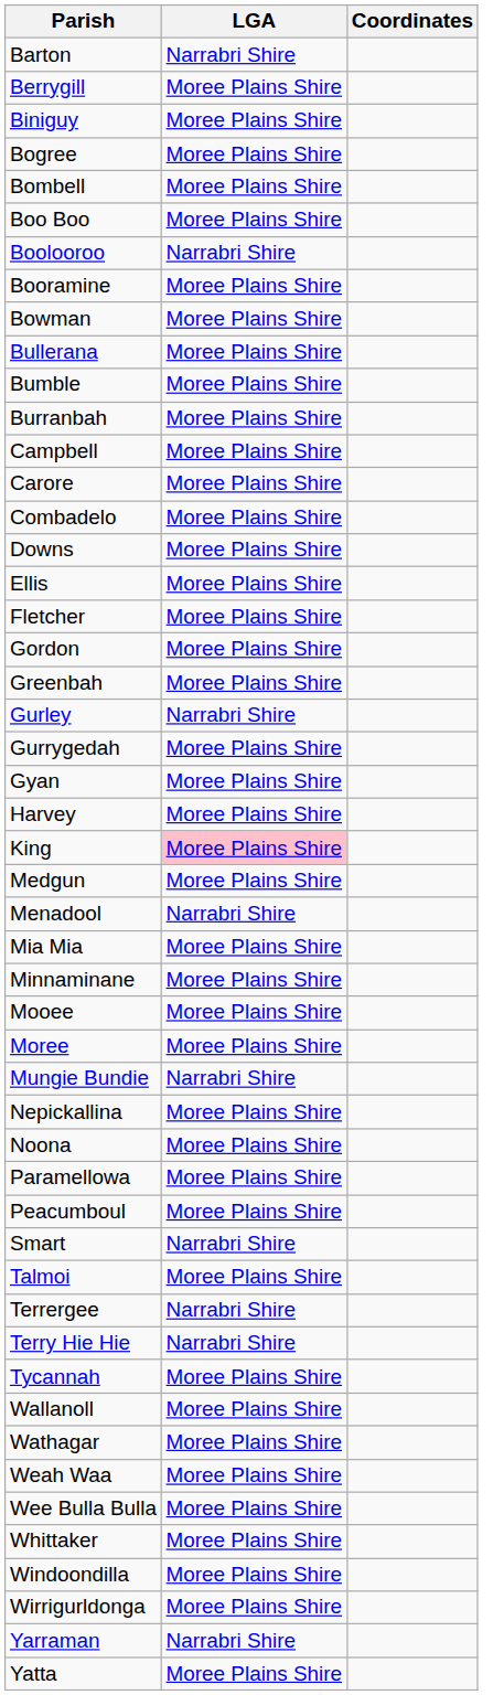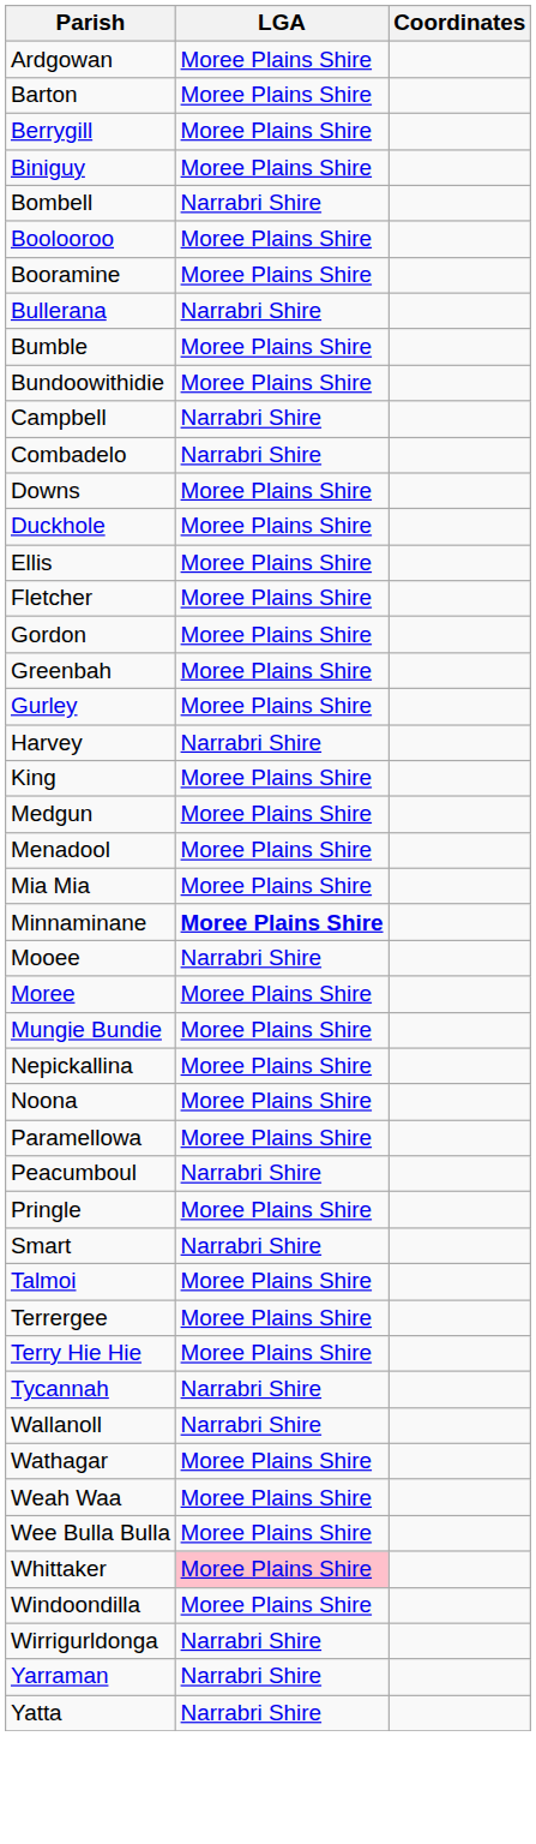+ row: Ardgowan | Moree Plains Shire
Barton | LGA: Narrabri Shire -> Moree Plains Shire
- row: Bogree | Moree Plains Shire
Bombell | LGA: Moree Plains Shire -> Narrabri Shire
- row: Boo Boo | Moree Plains Shire
Boolooroo | LGA: Narrabri Shire -> Moree Plains Shire
- row: Bowman | Moree Plains Shire
Bullerana | LGA: Moree Plains Shire -> Narrabri Shire
+ row: Bundoowithidie | Moree Plains Shire
- row: Burranbah | Moree Plains Shire
Campbell | LGA: Moree Plains Shire -> Narrabri Shire
- row: Carore | Moree Plains Shire
Combadelo | LGA: Moree Plains Shire -> Narrabri Shire
+ row: Duckhole | Moree Plains Shire
Gurley | LGA: Narrabri Shire -> Moree Plains Shire
- row: Gurrygedah | Moree Plains Shire
- row: Gyan | Moree Plains Shire
Harvey | LGA: Moree Plains Shire -> Narrabri Shire
King | LGA: pink background -> no background
Menadool | LGA: Narrabri Shire -> Moree Plains Shire
Minnaminane | LGA: normal -> bold
Mooee | LGA: Moree Plains Shire -> Narrabri Shire
Mungie Bundie | LGA: Narrabri Shire -> Moree Plains Shire
Peacumboul | LGA: Moree Plains Shire -> Narrabri Shire
+ row: Pringle | Moree Plains Shire
Terrergee | LGA: Narrabri Shire -> Moree Plains Shire
Terry Hie Hie | LGA: Narrabri Shire -> Moree Plains Shire
Tycannah | LGA: Moree Plains Shire -> Narrabri Shire
Wallanoll | LGA: Moree Plains Shire -> Narrabri Shire
Whittaker | LGA: no background -> pink background
Wirrigurldonga | LGA: Moree Plains Shire -> Narrabri Shire
Yatta | LGA: Moree Plains Shire -> Narrabri Shire
